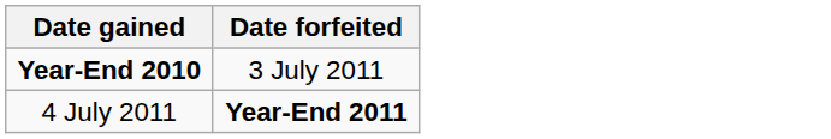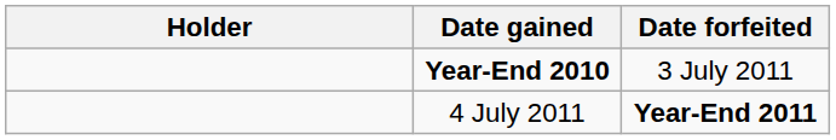+ column: Holder
